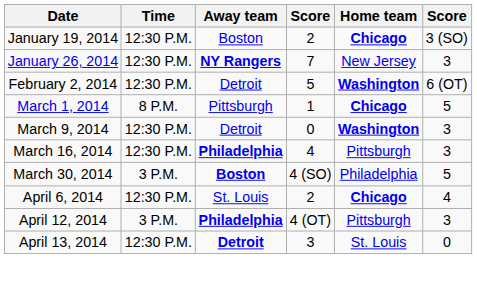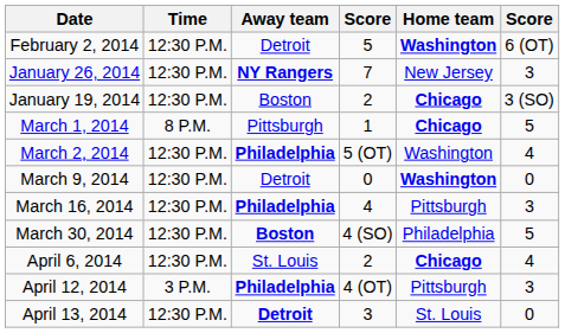rows swapped: January 19, 2014 <-> February 2, 2014
+ row: March 2, 2014 | 12:30 P.M. | Philadelphia | 5 (OT) | Washington | 4
March 9, 2014 | column 6: 3 -> 0
March 30, 2014 | Time: 3 P.M. -> 12:30 P.M.
